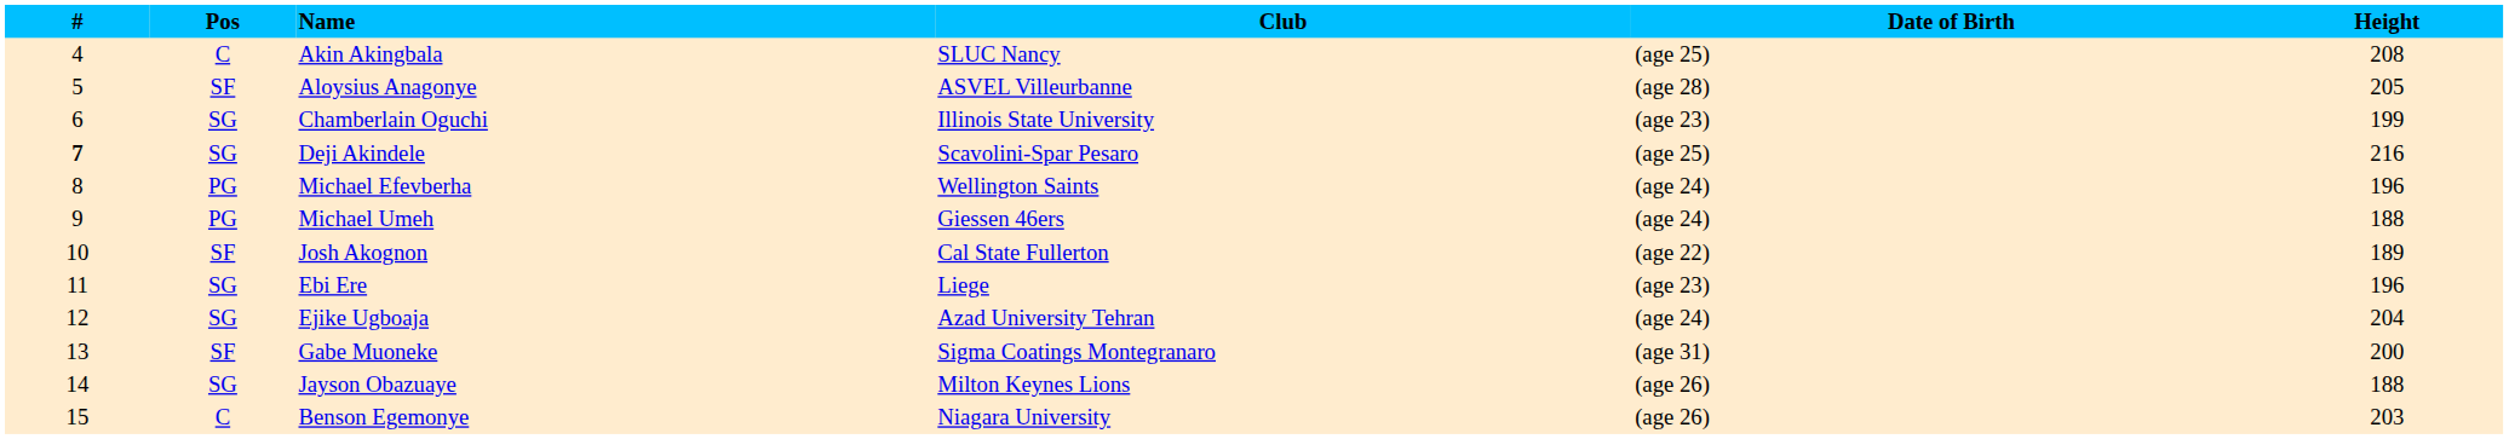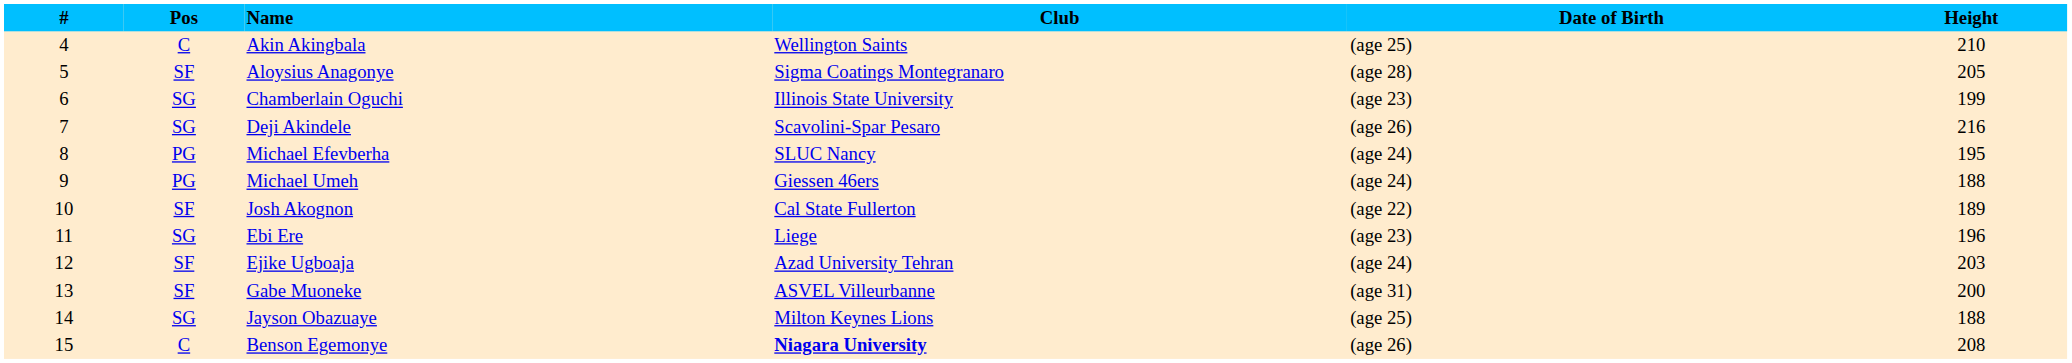Akin Akingbala | Club: SLUC Nancy -> Wellington Saints
Akin Akingbala | Height: 208 -> 210
Aloysius Anagonye | Club: ASVEL Villeurbanne -> Sigma Coatings Montegranaro
Deji Akindele | #: bold -> normal
Deji Akindele | Date of Birth: (age 25) -> (age 26)
Michael Efevberha | Club: Wellington Saints -> SLUC Nancy
Michael Efevberha | Height: 196 -> 195
Ejike Ugboaja | Pos: SG -> SF
Ejike Ugboaja | Height: 204 -> 203
Gabe Muoneke | Club: Sigma Coatings Montegranaro -> ASVEL Villeurbanne
Jayson Obazuaye | Date of Birth: (age 26) -> (age 25)
Benson Egemonye | Club: normal -> bold
Benson Egemonye | Height: 203 -> 208
